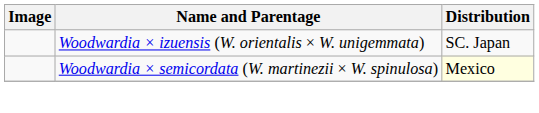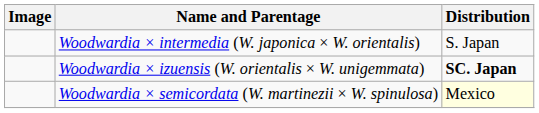+ row: Woodwardia × intermedia (W. japonica × W. orientalis) | S. Japan
Woodwardia × izuensis (W. orientalis × W. unigemmata) | Distribution: normal -> bold
